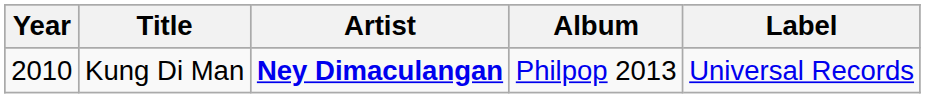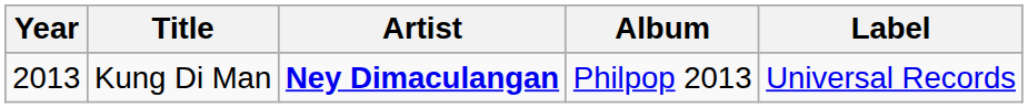Kung Di Man | Year: 2010 -> 2013
